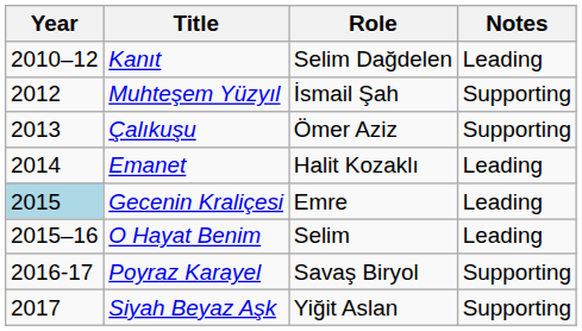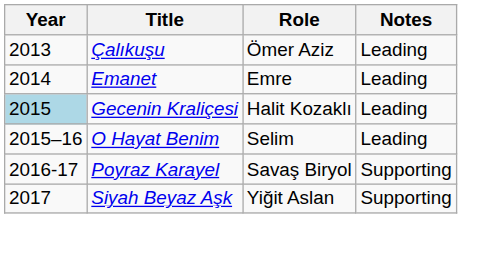- row: 2010–12 | Kanıt | Selim Dağdelen | Leading
- row: 2012 | Muhteşem Yüzyıl | İsmail Şah | Supporting
Çalıkuşu | Notes: Supporting -> Leading
Emanet | Role: Halit Kozaklı -> Emre
Gecenin Kraliçesi | Role: Emre -> Halit Kozaklı
